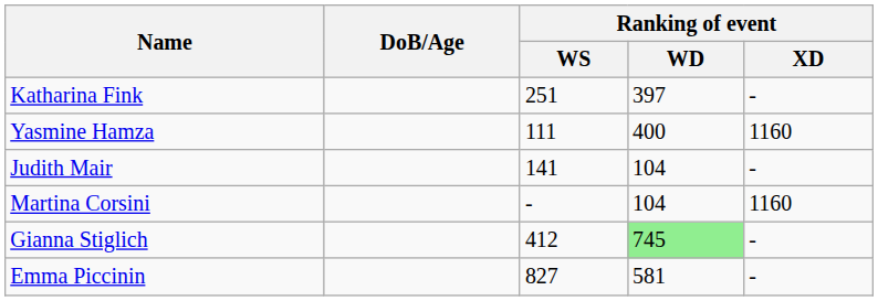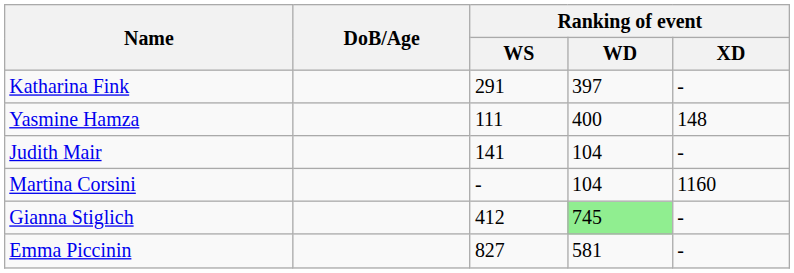Katharina Fink | Ranking of event / WS: 251 -> 291
Yasmine Hamza | Ranking of event / XD: 1160 -> 148
